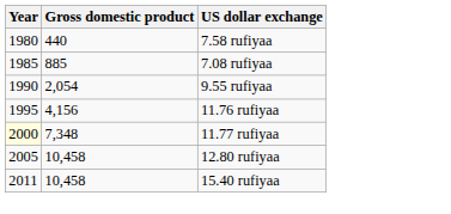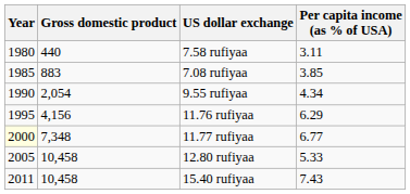+ column: Per capita income (as % of USA) | 3.11 | 3.85 | 4.34 | 6.29 | 6.77 | 5.33 | 7.43
7.08 rufiyaa | Gross domestic product: 885 -> 883
